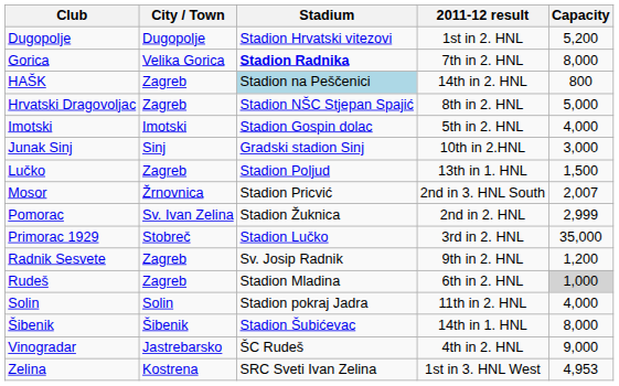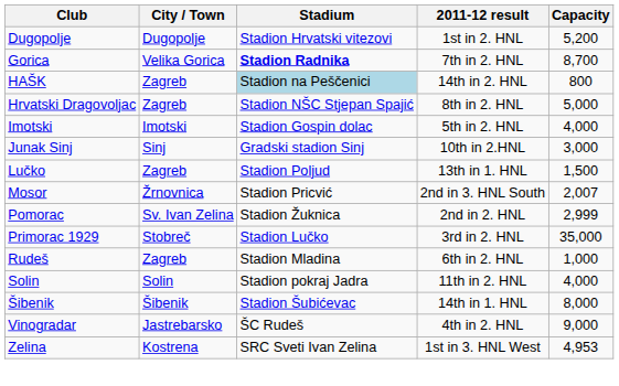Gorica | Capacity: 8,000 -> 8,700
- row: Radnik Sesvete | Zagreb | Sv. Josip Radnik | 9th in 2. HNL | 1,200
Rudeš | Capacity: lightgrey background -> no background
